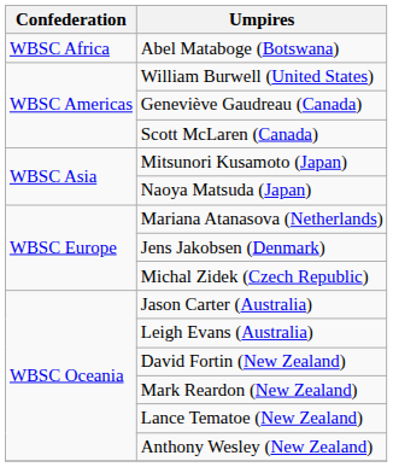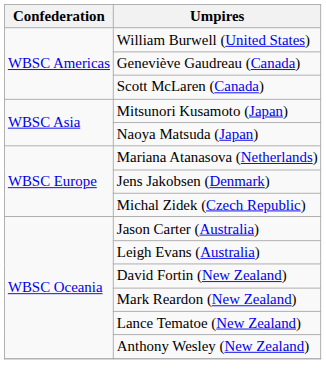- row: WBSC Africa | Abel Mataboge (Botswana)
